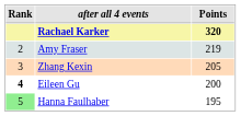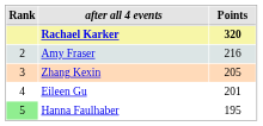Amy Fraser | Points: 219 -> 216
Eileen Gu | Rank: bold -> normal
Eileen Gu | Points: 200 -> 201
